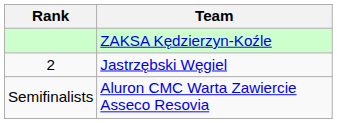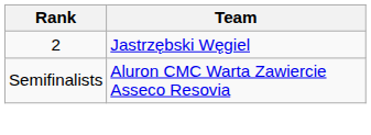- row: ZAKSA Kędzierzyn-Koźle
